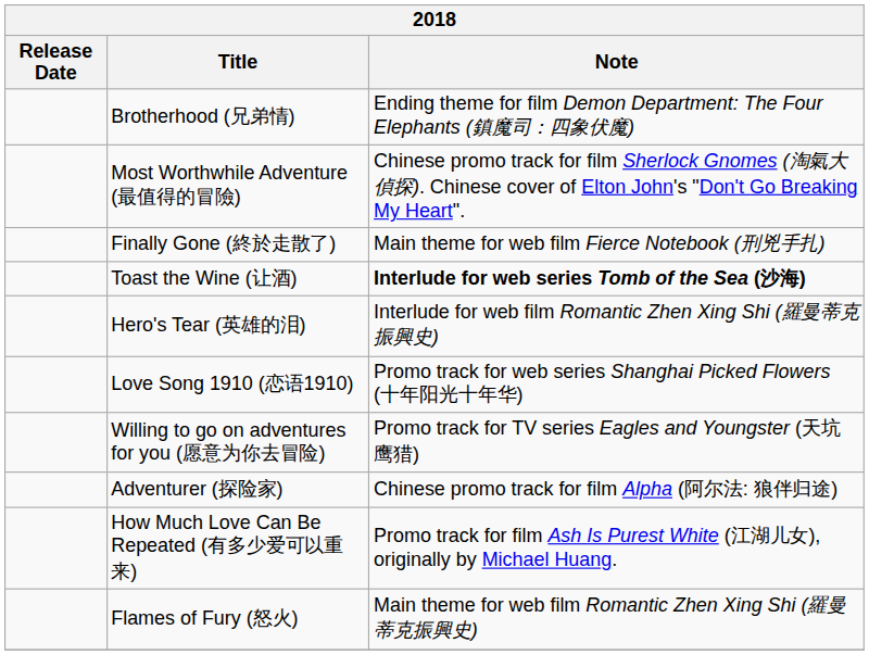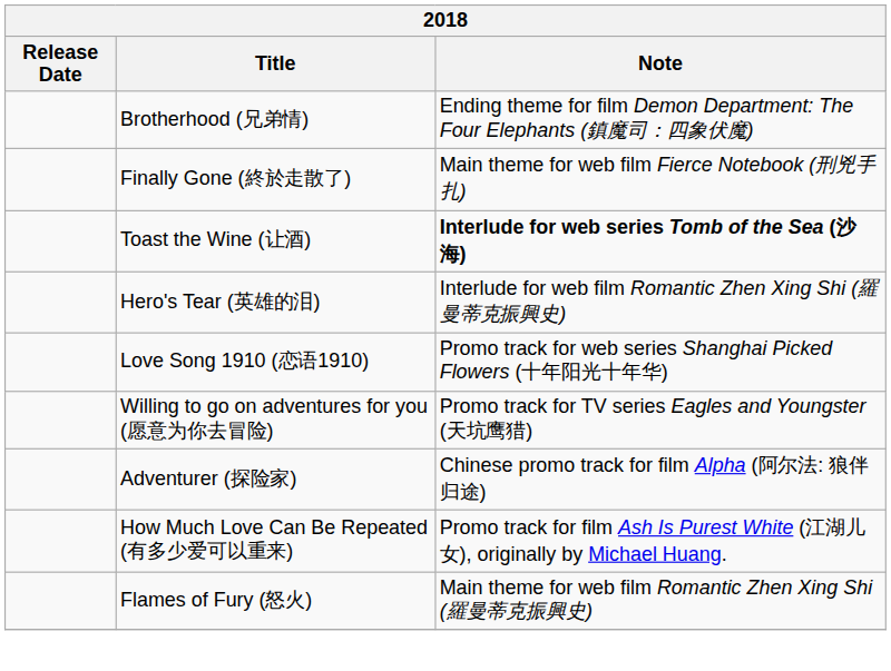- row: Most Worthwhile Adventure (最值得的冒險) | Chinese promo track for film Sherlock Gnomes (淘氣大偵探). Chinese cover of Elton John's "Don't Go Breaking My Heart".
